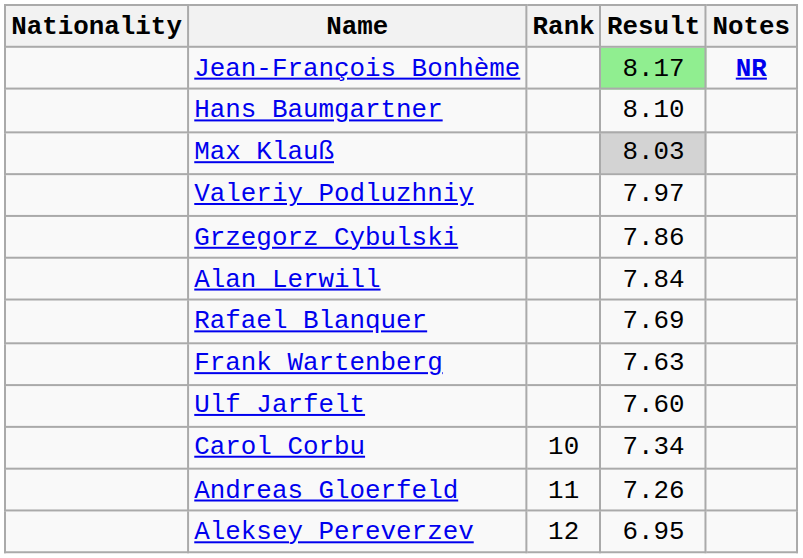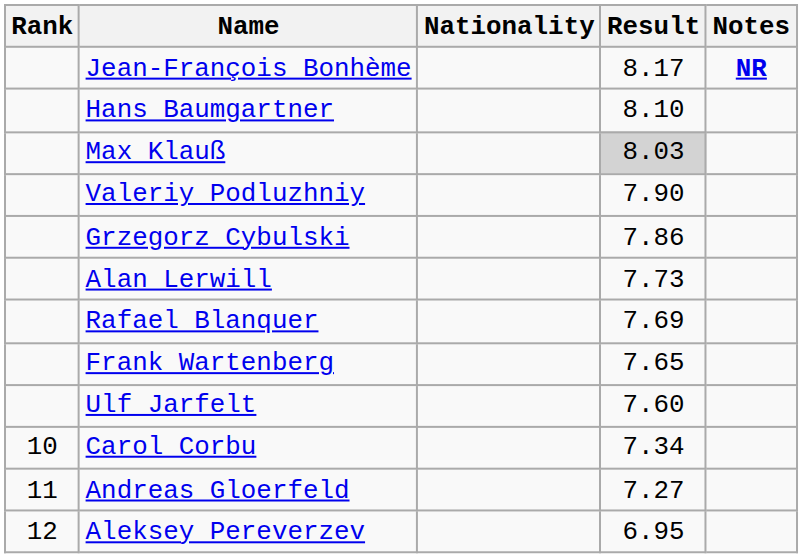columns swapped: Rank <-> Nationality
Jean-François Bonhème | Result: lightgreen background -> no background
Valeriy Podluzhniy | Result: 7.97 -> 7.90
Alan Lerwill | Result: 7.84 -> 7.73
Frank Wartenberg | Result: 7.63 -> 7.65
Andreas Gloerfeld | Result: 7.26 -> 7.27
